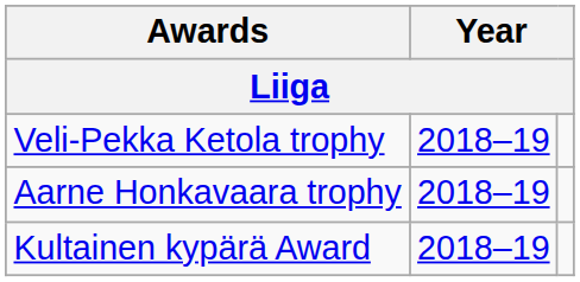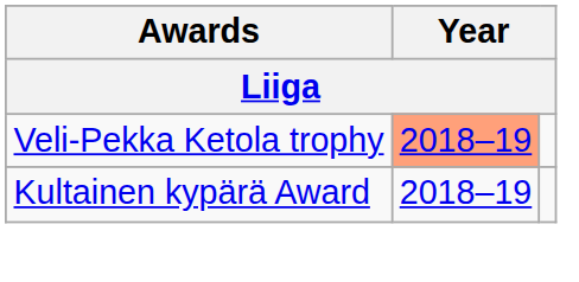Veli-Pekka Ketola trophy | column 2: no background -> lightsalmon background
- row: Aarne Honkavaara trophy | 2018–19
